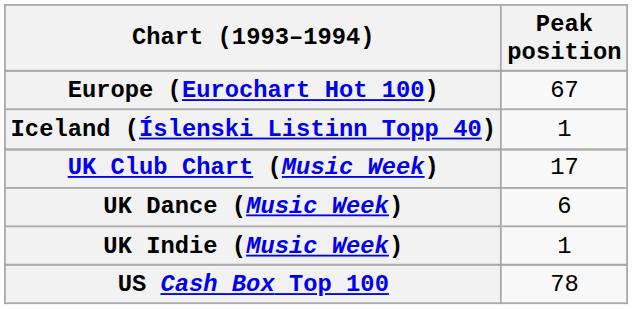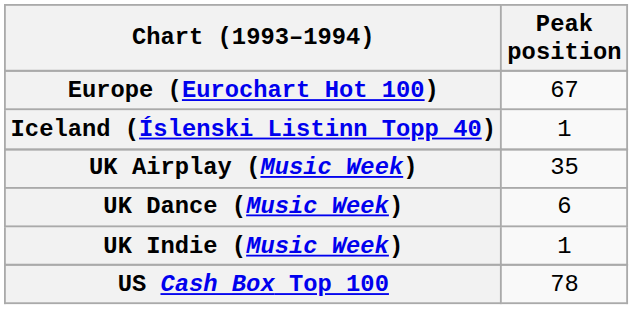+ row: UK Airplay (Music Week) | 35
- row: UK Club Chart (Music Week) | 17
